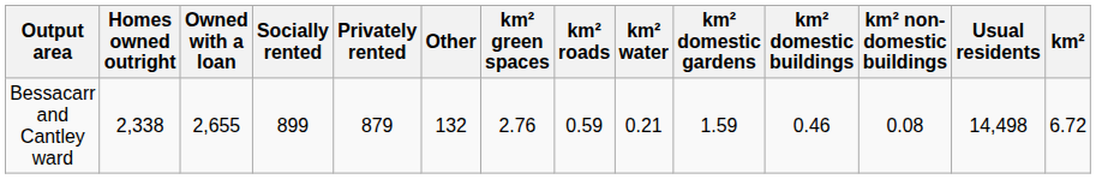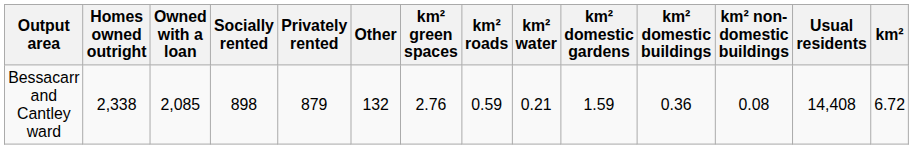Bessacarr and Cantley ward | Owned with a loan: 2,655 -> 2,085
Bessacarr and Cantley ward | Socially rented: 899 -> 898
Bessacarr and Cantley ward | km² domestic buildings: 0.46 -> 0.36
Bessacarr and Cantley ward | Usual residents: 14,498 -> 14,408
